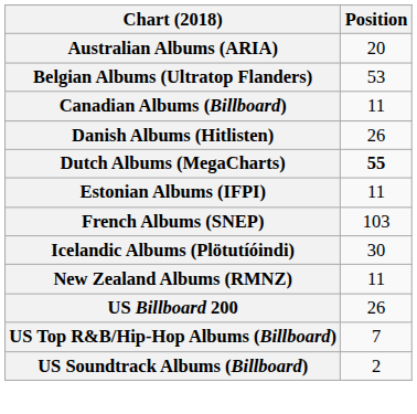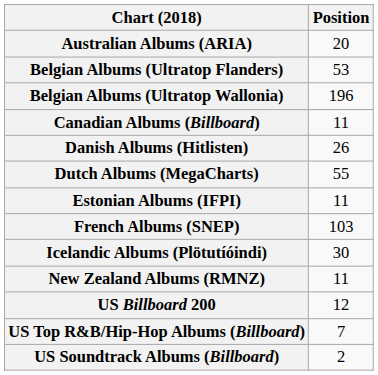+ row: Belgian Albums (Ultratop Wallonia) | 196
Dutch Albums (MegaCharts) | Position: bold -> normal
US Billboard 200 | Position: 26 -> 12
